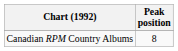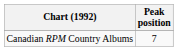Canadian RPM Country Albums | Peak position: 8 -> 7
